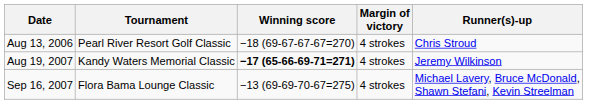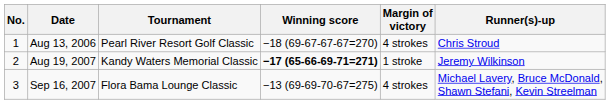+ column: No. | 1 | 2 | 3
Aug 19, 2007 | Margin of victory: 4 strokes -> 1 stroke
